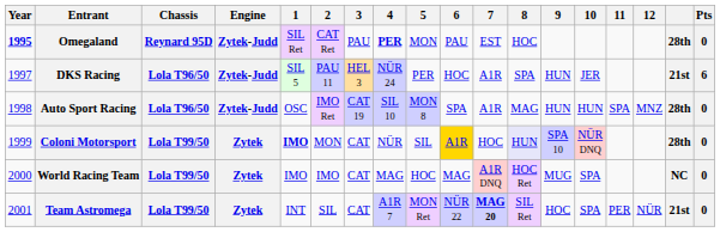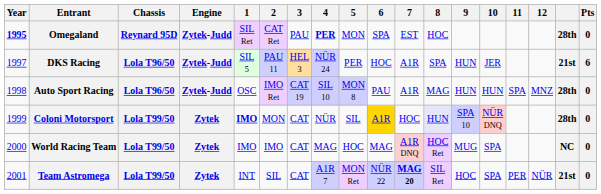Omegaland | 6: PAU -> SPA
Auto Sport Racing | 6: SPA -> PAU
